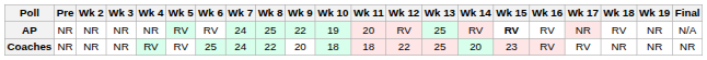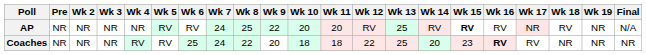AP | Wk 10: 19 -> 20
Coaches | Wk 16: normal -> bold
